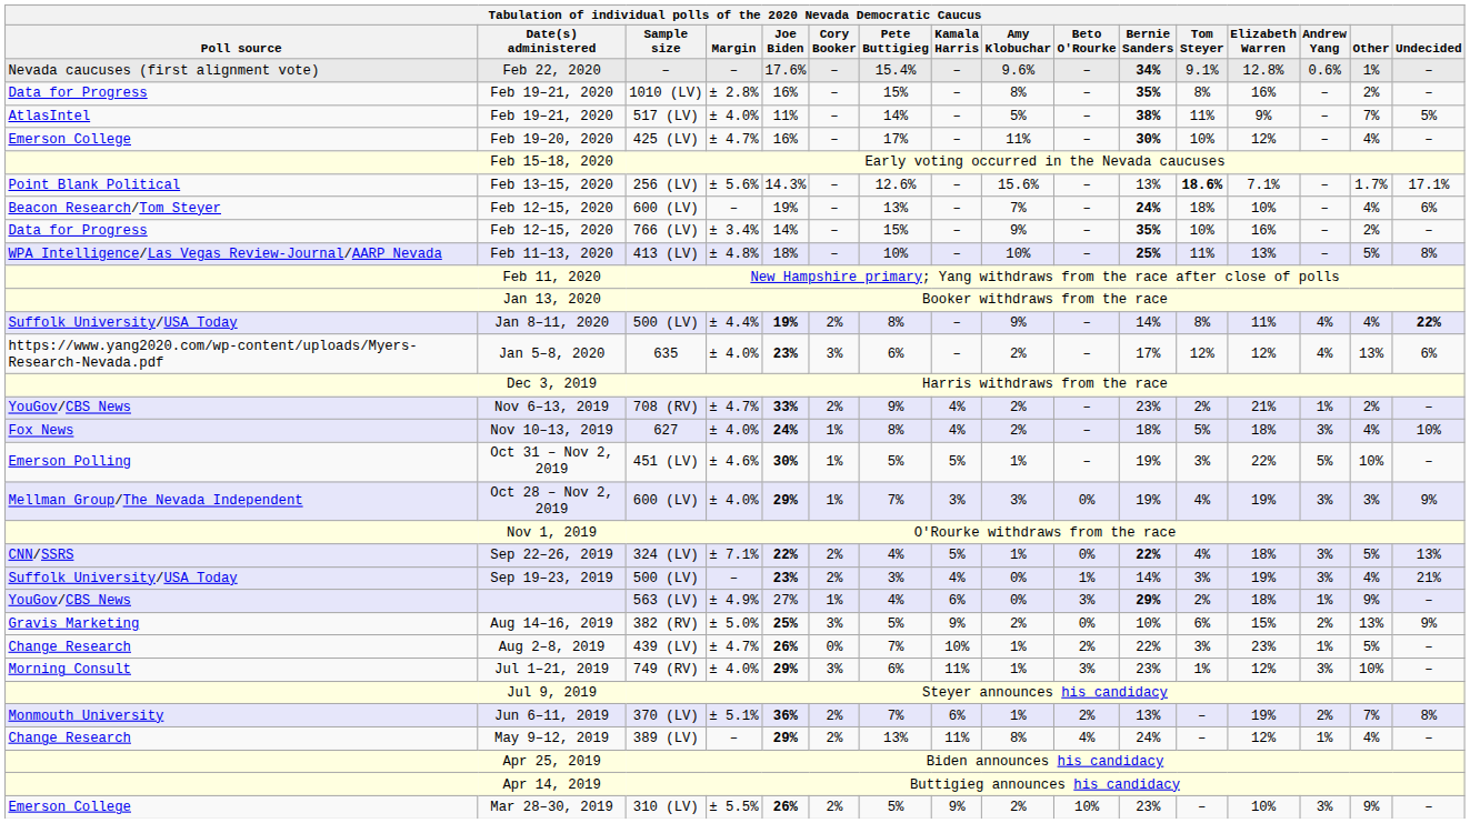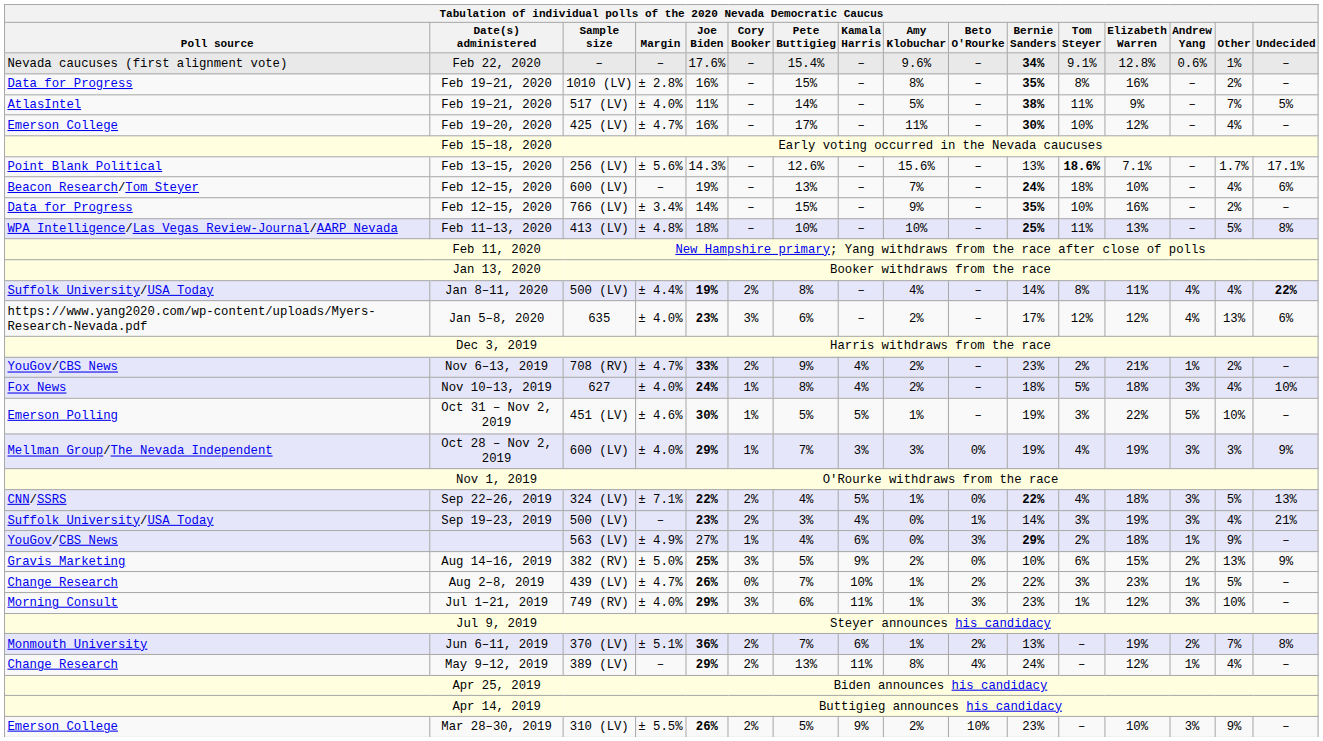Jan 8–11, 2020 | Amy Klobuchar: 9% -> 4%
